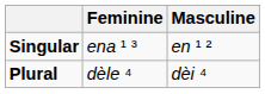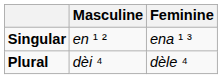columns swapped: Masculine <-> Feminine
